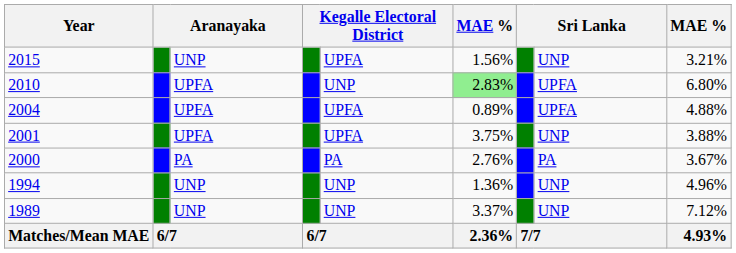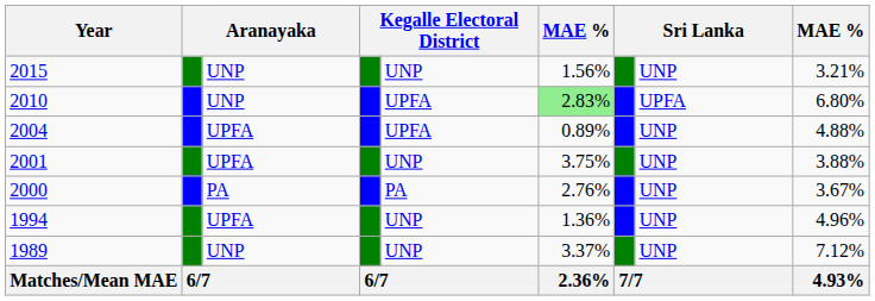2015 | column 5: UPFA -> UNP
2010 | column 3: UPFA -> UNP
2010 | column 5: UNP -> UPFA
2004 | column 8: UPFA -> UNP
2001 | column 5: UPFA -> UNP
2000 | column 8: PA -> UNP
1994 | column 3: UNP -> UPFA
